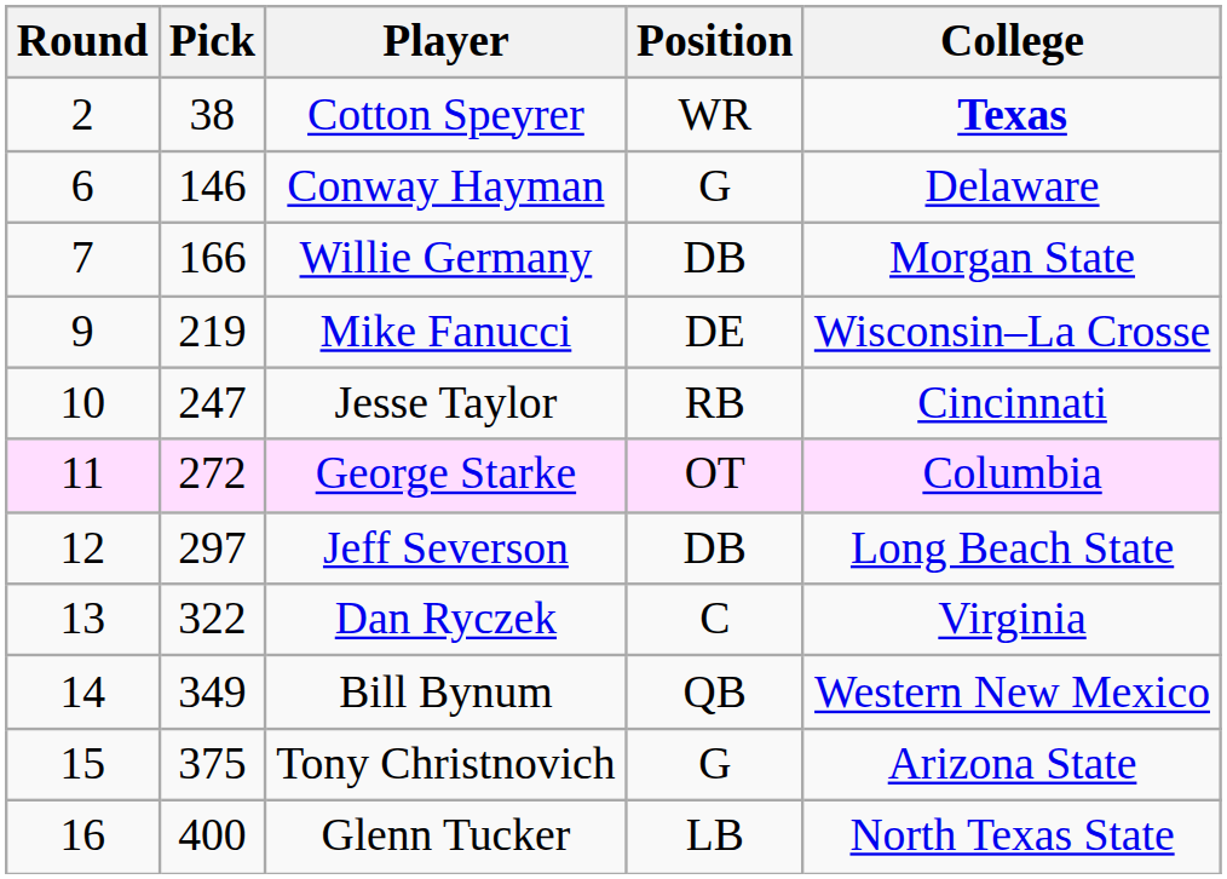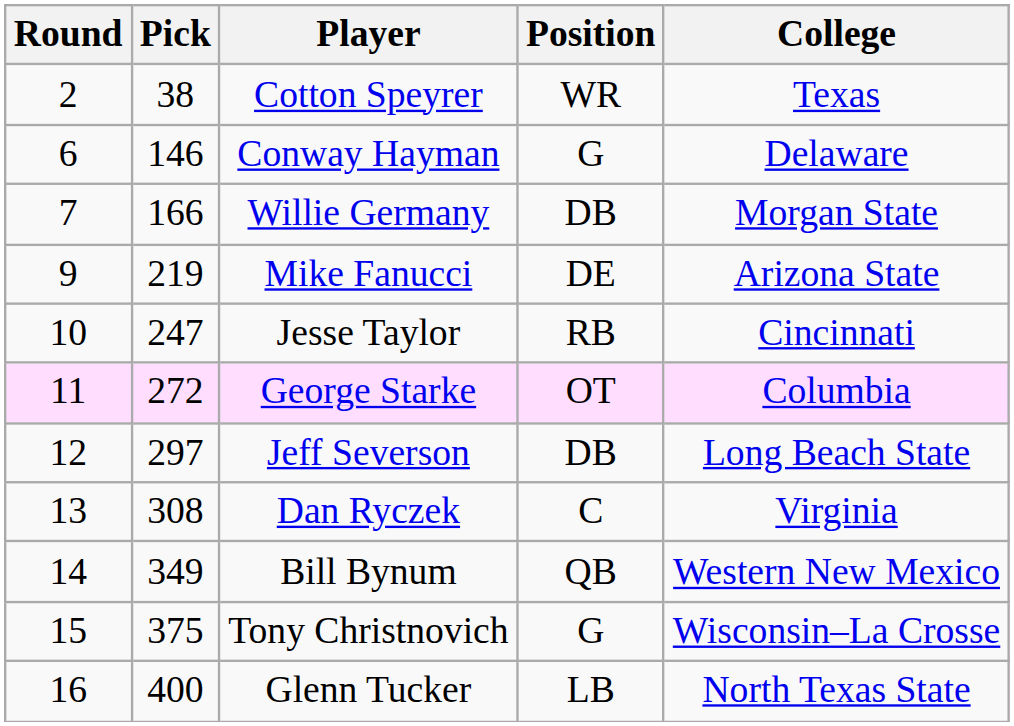Cotton Speyrer | College: bold -> normal
Mike Fanucci | College: Wisconsin–La Crosse -> Arizona State
Dan Ryczek | Pick: 322 -> 308
Tony Christnovich | College: Arizona State -> Wisconsin–La Crosse
